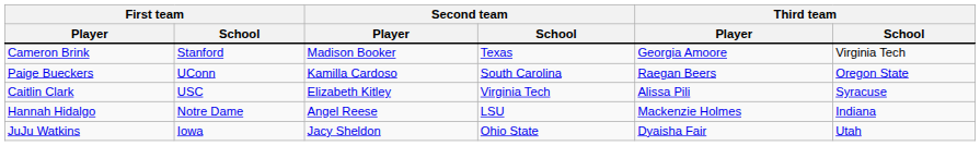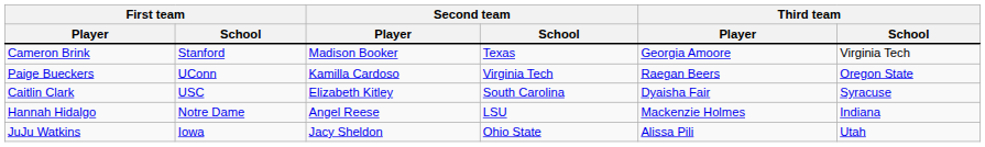Paige Bueckers | Second team / School: South Carolina -> Virginia Tech
Caitlin Clark | Second team / School: Virginia Tech -> South Carolina
Caitlin Clark | Third team / Player: Alissa Pili -> Dyaisha Fair
JuJu Watkins | Third team / Player: Dyaisha Fair -> Alissa Pili
